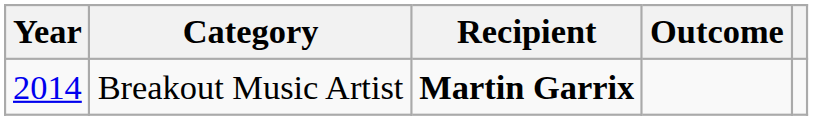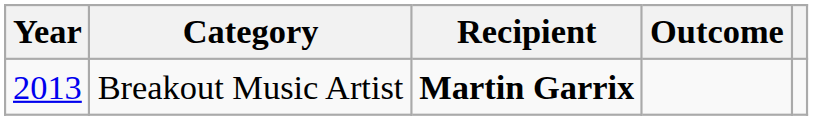Breakout Music Artist | Year: 2014 -> 2013
